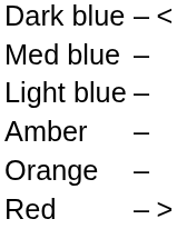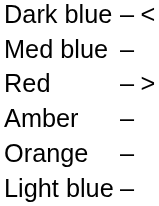rows swapped: Light blue <-> Red
